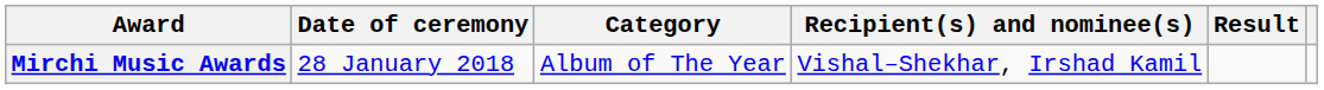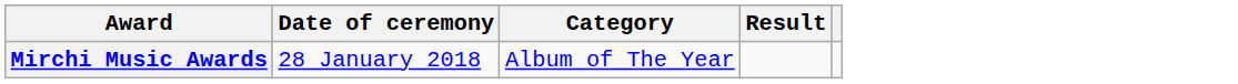- column: Recipient(s) and nominee(s) | Vishal–Shekhar, Irshad Kamil
